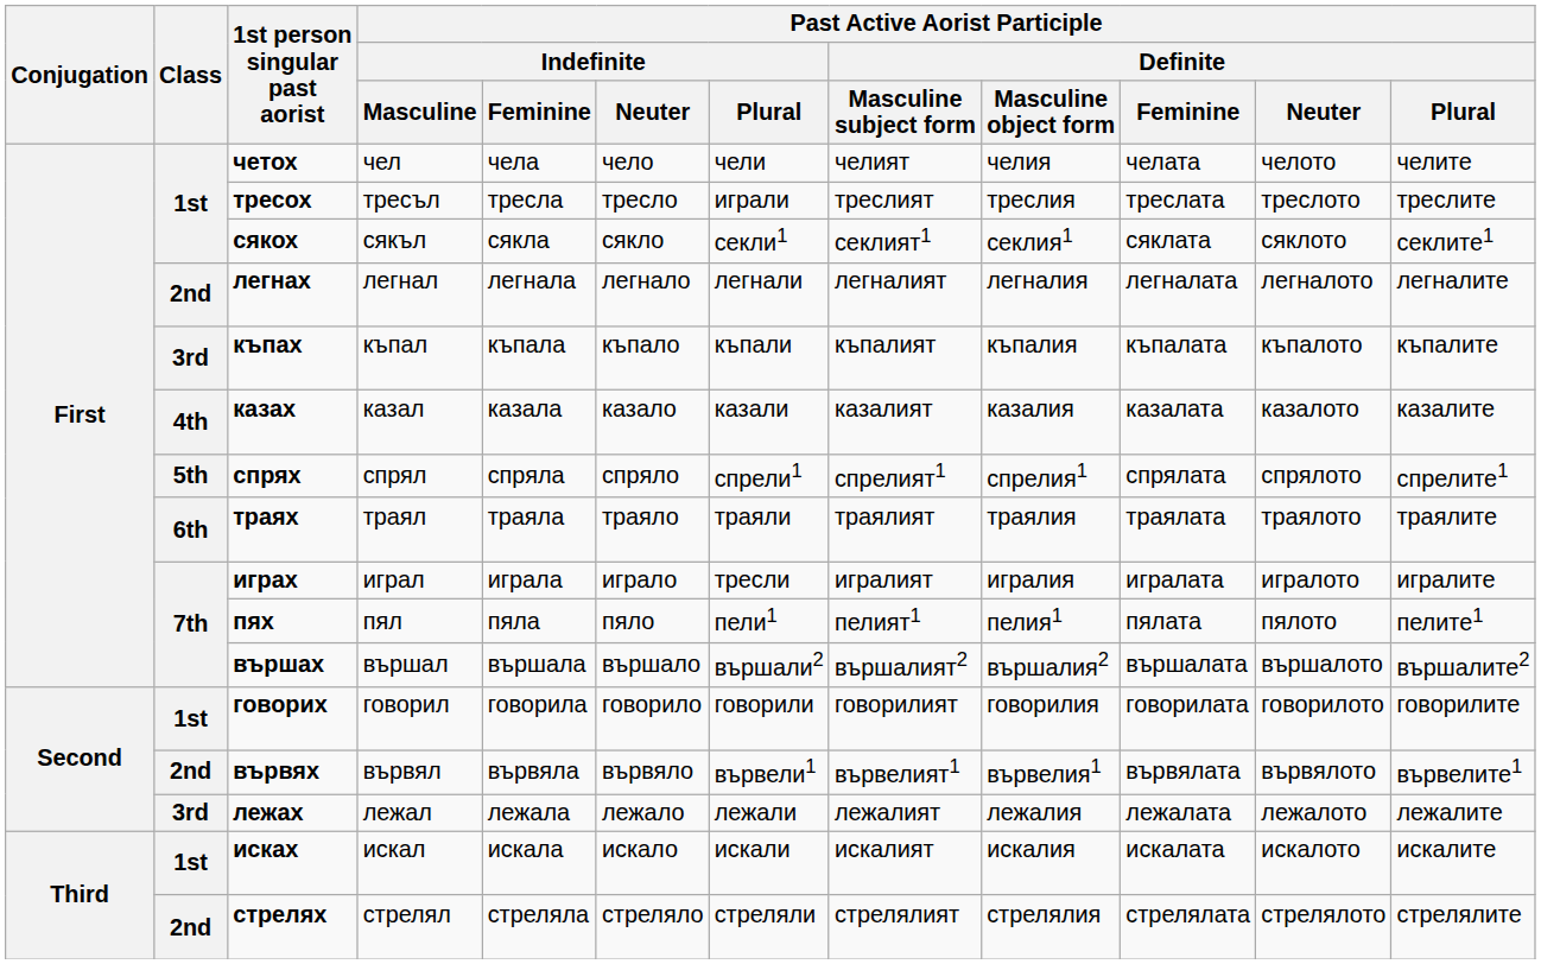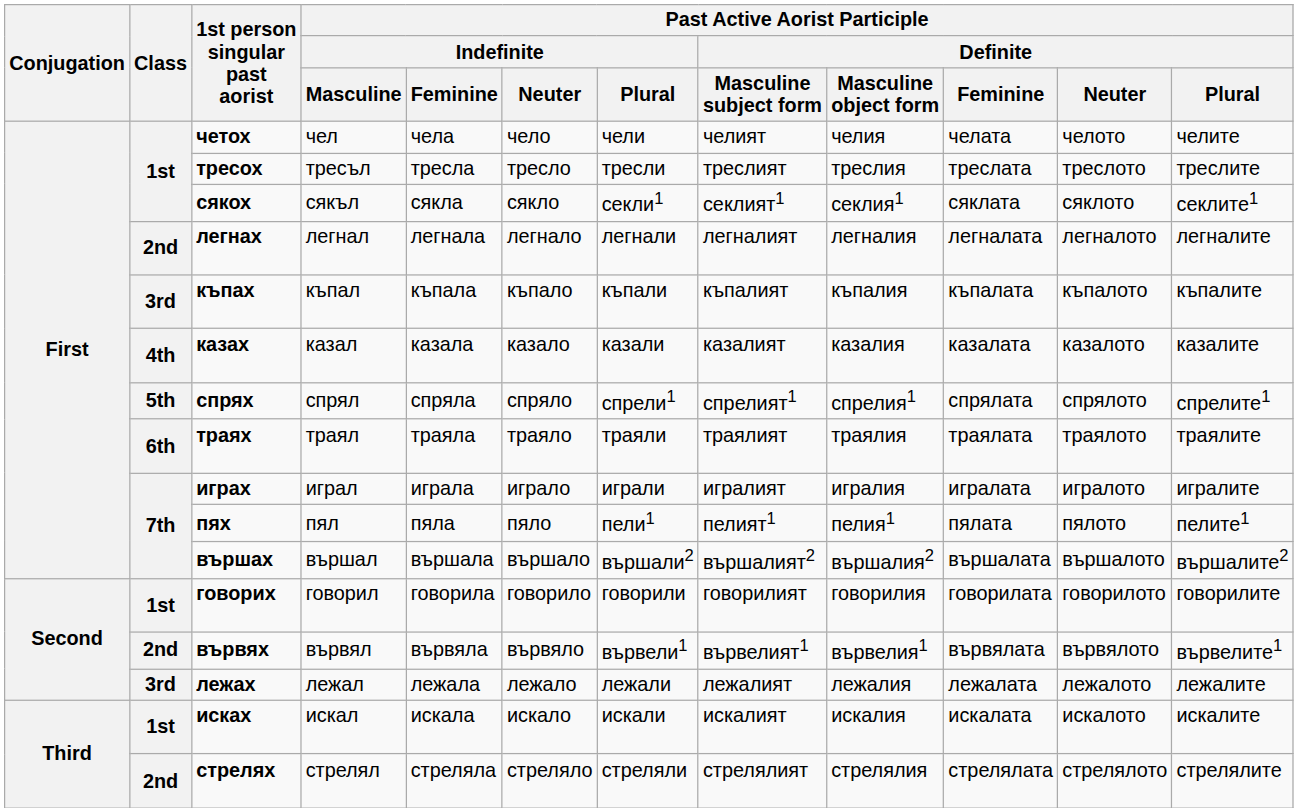тресох | Past Active Aorist Participle / Indefinite / Plural: играли -> тресли
играх | Past Active Aorist Participle / Indefinite / Plural: тресли -> играли
